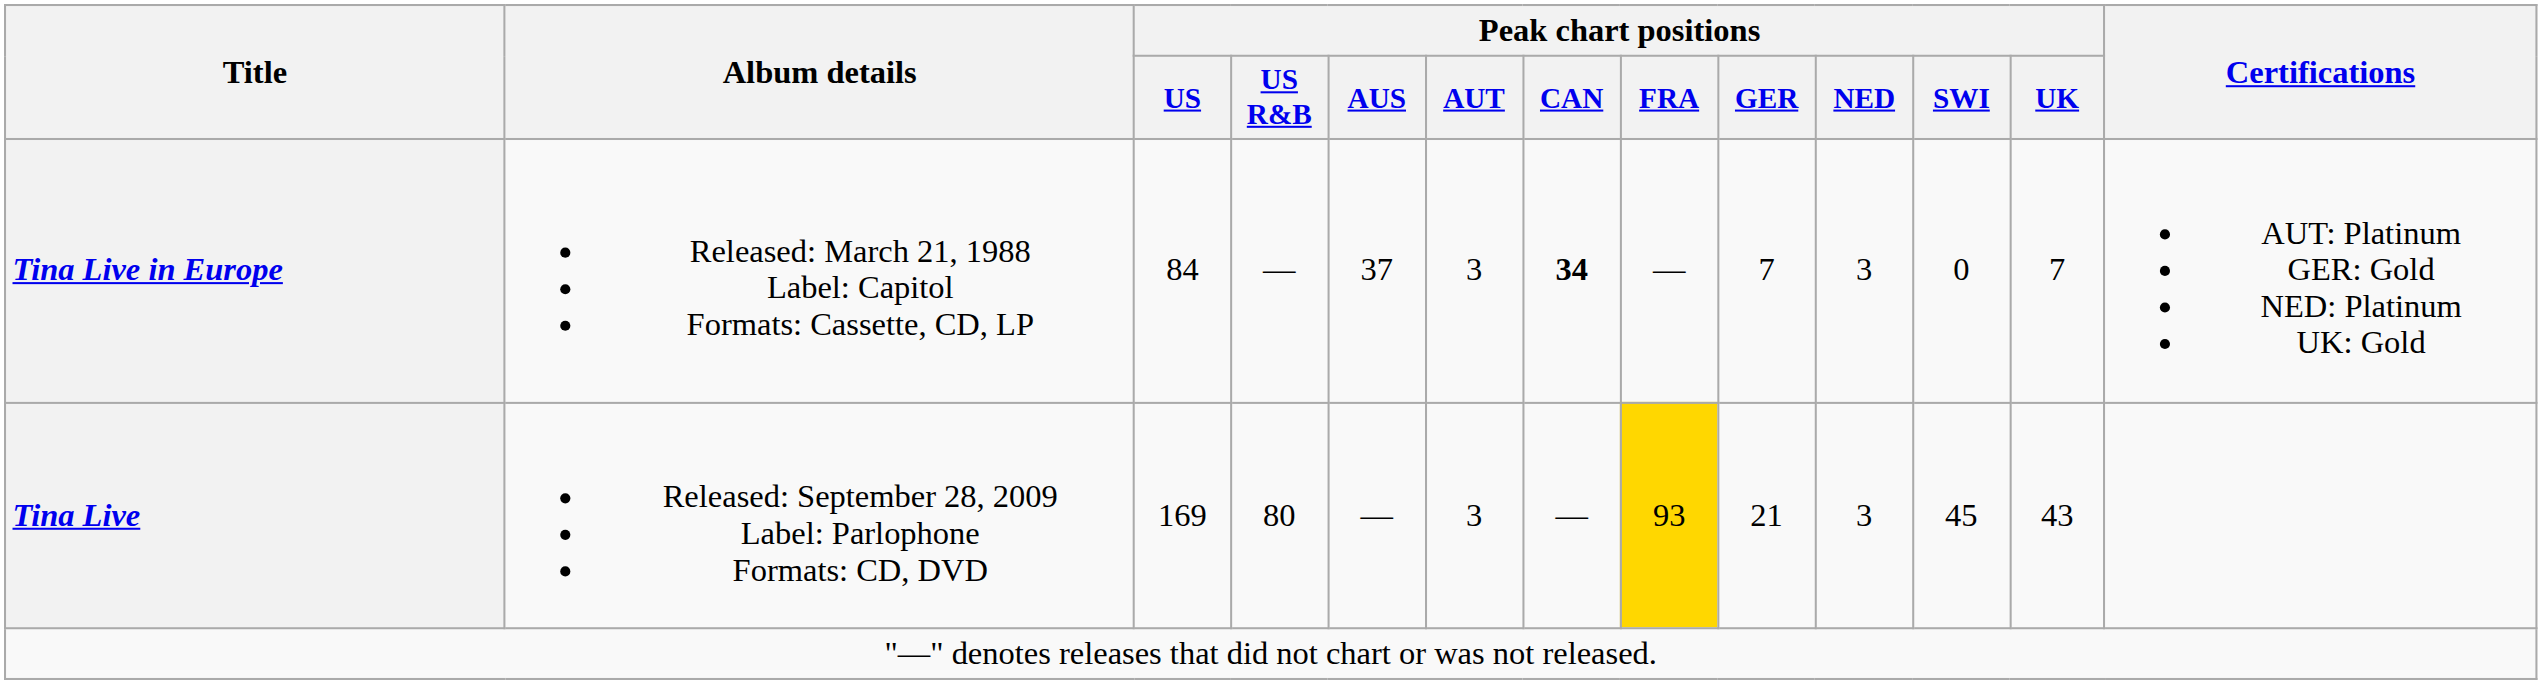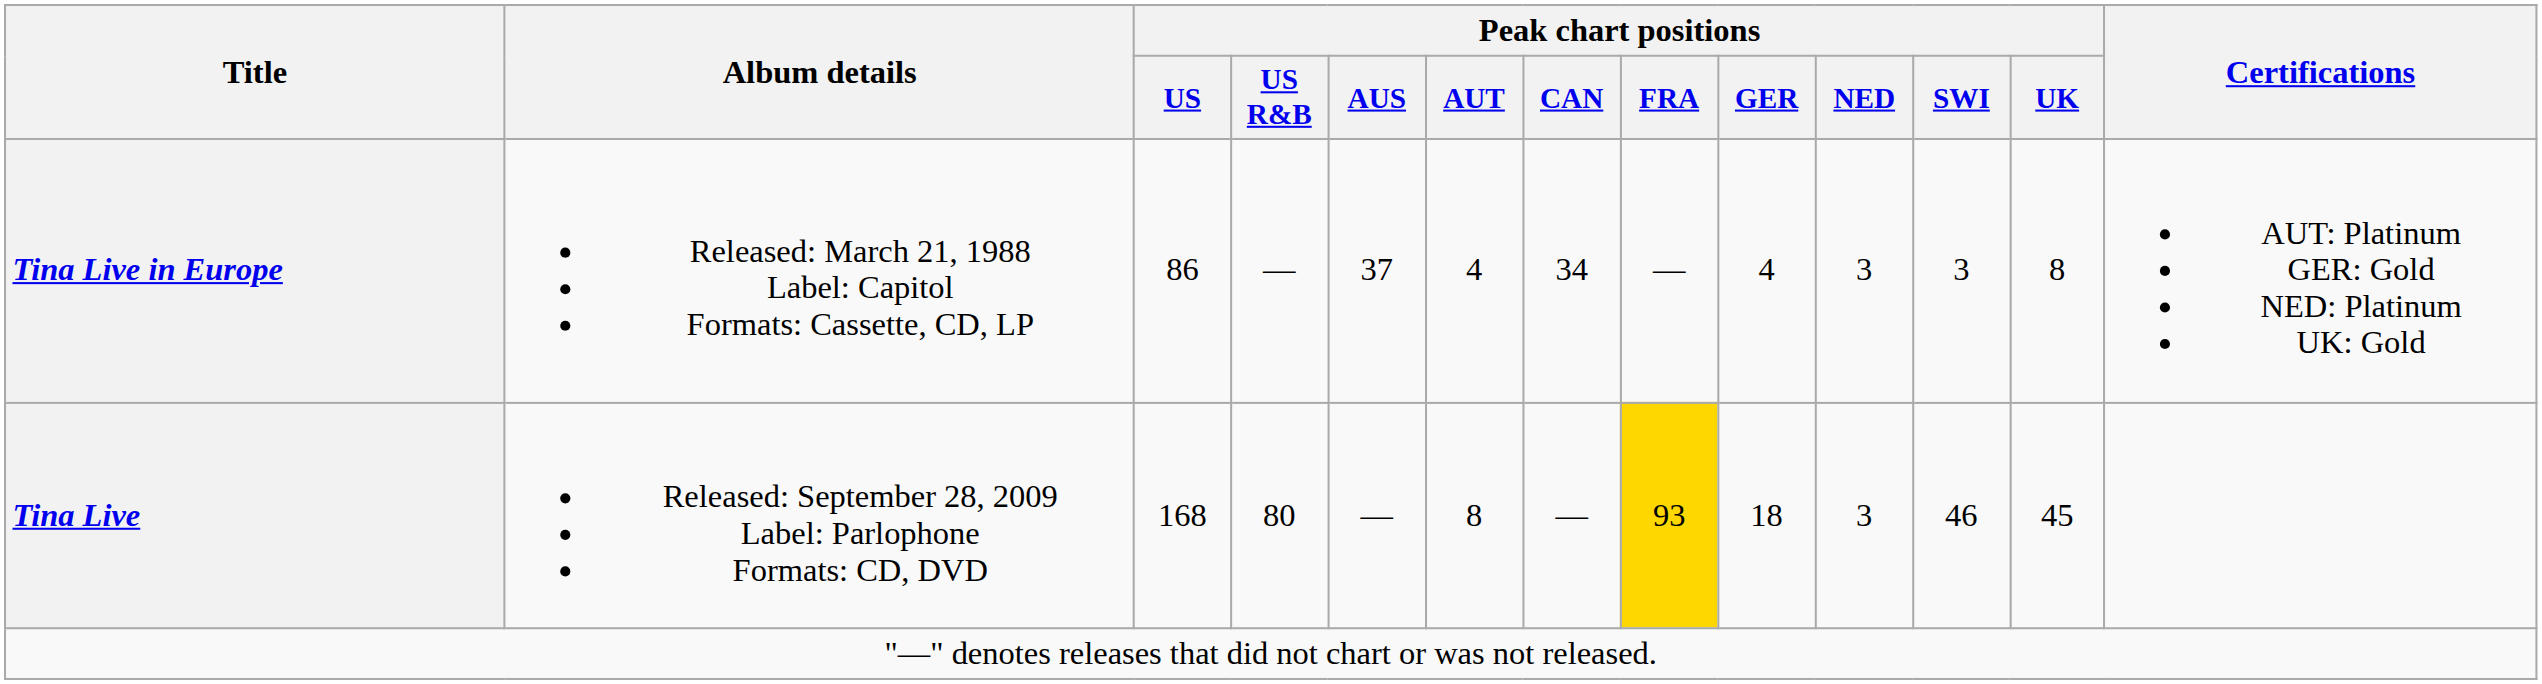Tina Live in Europe | Peak chart positions / US: 84 -> 86
Tina Live in Europe | Peak chart positions / AUT: 3 -> 4
Tina Live in Europe | Peak chart positions / CAN: bold -> normal
Tina Live in Europe | Peak chart positions / GER: 7 -> 4
Tina Live in Europe | Peak chart positions / SWI: 0 -> 3
Tina Live in Europe | Peak chart positions / UK: 7 -> 8
Tina Live | Peak chart positions / US: 169 -> 168
Tina Live | Peak chart positions / AUT: 3 -> 8
Tina Live | Peak chart positions / GER: 21 -> 18
Tina Live | Peak chart positions / SWI: 45 -> 46
Tina Live | Peak chart positions / UK: 43 -> 45
